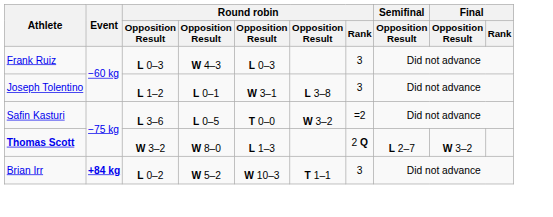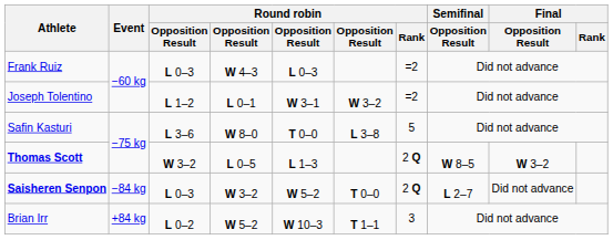Frank Ruiz | Round robin / Rank: 3 -> =2
Joseph Tolentino | column 6: L 3–8 -> W 3–2
Joseph Tolentino | Round robin / Rank: 3 -> =2
Safin Kasturi | column 4: L 0–5 -> W 8–0
Safin Kasturi | column 6: W 3–2 -> L 3–8
Safin Kasturi | Round robin / Rank: =2 -> 5
Thomas Scott | column 4: W 8–0 -> L 0–5
Thomas Scott | Semifinal / Opposition Result: L 2–7 -> W 8–5
+ row: Saisheren Senpon | −84 kg | L 0–3 | W 3–2 | W 5–2 | T 0–0 | 2 Q | L 2–7 | Did not advance
Brian Irr | Event: bold -> normal
